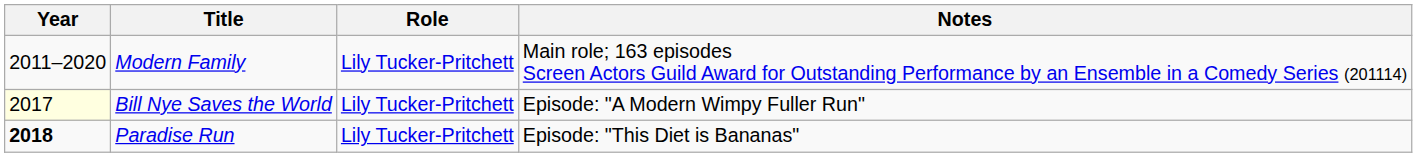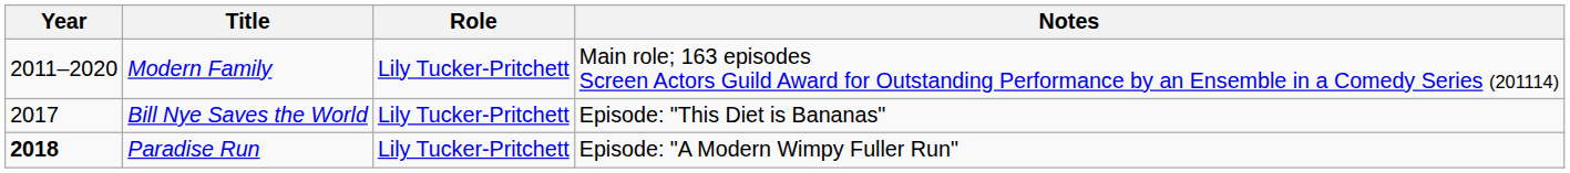Bill Nye Saves the World | Year: lightyellow background -> no background
Bill Nye Saves the World | Notes: Episode: "A Modern Wimpy Fuller Run" -> Episode: "This Diet is Bananas"
Paradise Run | Notes: Episode: "This Diet is Bananas" -> Episode: "A Modern Wimpy Fuller Run"
